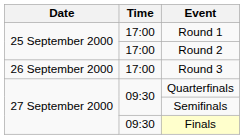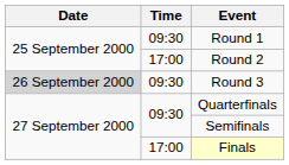Round 1 | Time: 17:00 -> 09:30
Round 3 | Date: no background -> lightgrey background
Round 3 | Time: 17:00 -> 09:30
Finals | Time: 09:30 -> 17:00
